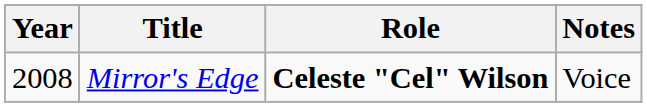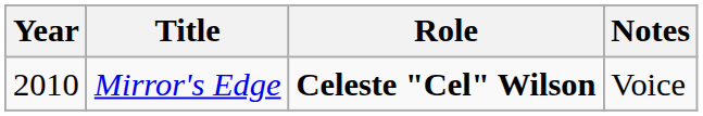Mirror's Edge | Year: 2008 -> 2010
